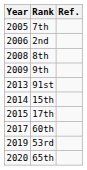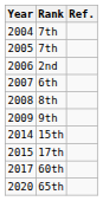+ row: 2004 | 7th
+ row: 2007 | 6th
- row: 2013 | 91st
- row: 2019 | 53rd
